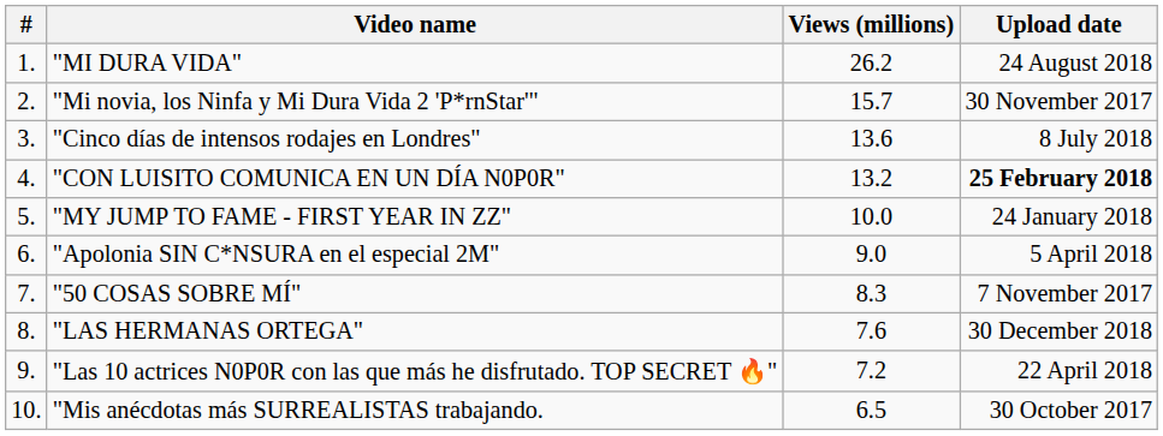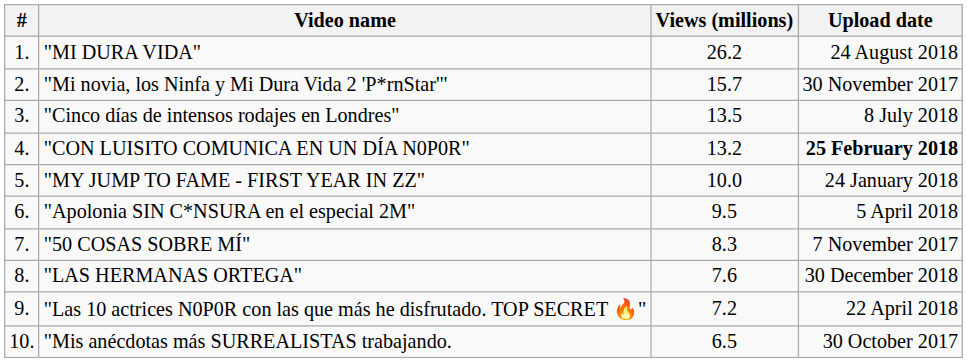"Cinco días de intensos rodajes en Londres" | Views (millions): 13.6 -> 13.5
"Apolonia SIN C*NSURA en el especial 2M" | Views (millions): 9.0 -> 9.5
